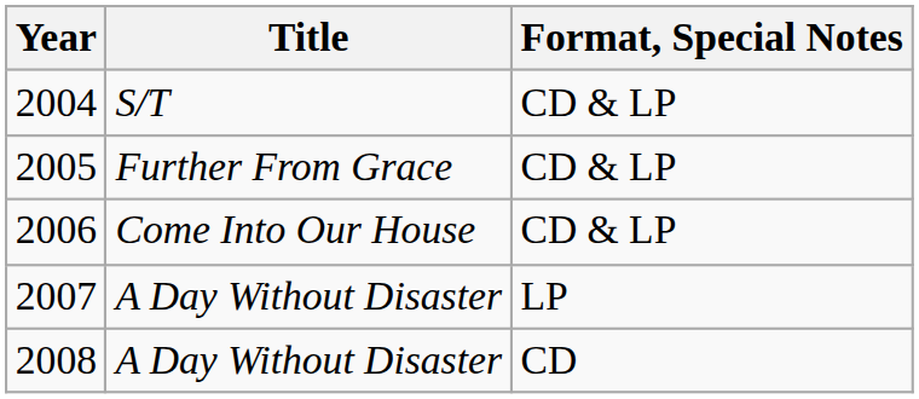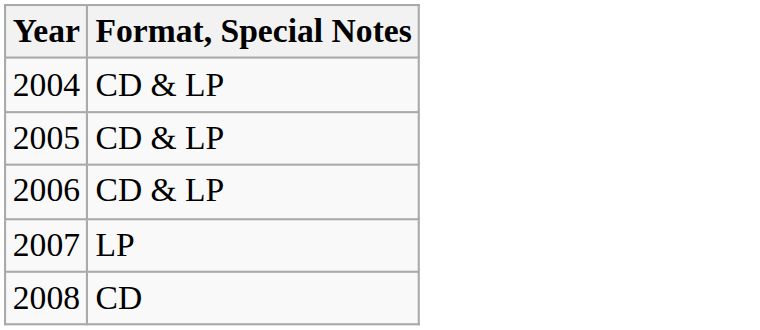- column: Title | S/T | Further From Grace | Come Into Our House | A Day Without Disaster | A Day Without Disaster
